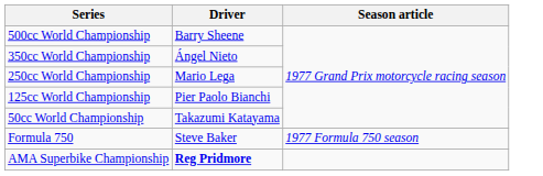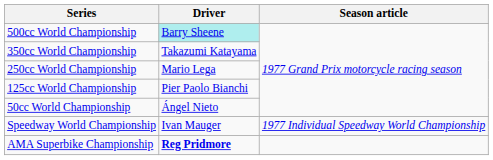500cc World Championship | Driver: no background -> paleturquoise background
350cc World Championship | Driver: Ángel Nieto -> Takazumi Katayama
50cc World Championship | Driver: Takazumi Katayama -> Ángel Nieto
+ row: Speedway World Championship | Ivan Mauger | 1977 Individual Speedway World Championship
- row: Formula 750 | Steve Baker | 1977 Formula 750 season
